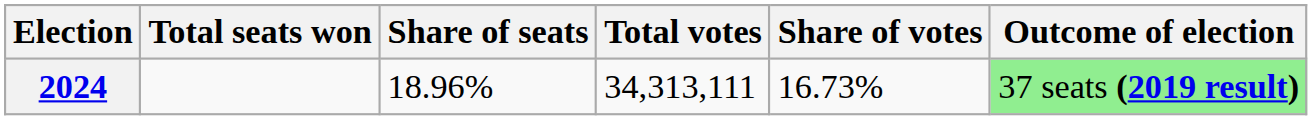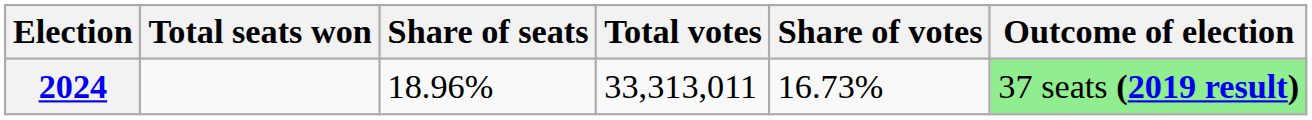2024 | Total votes: 34,313,111 -> 33,313,011
